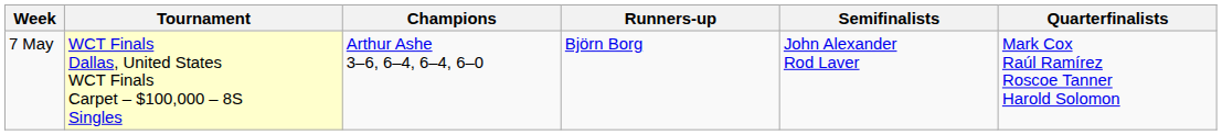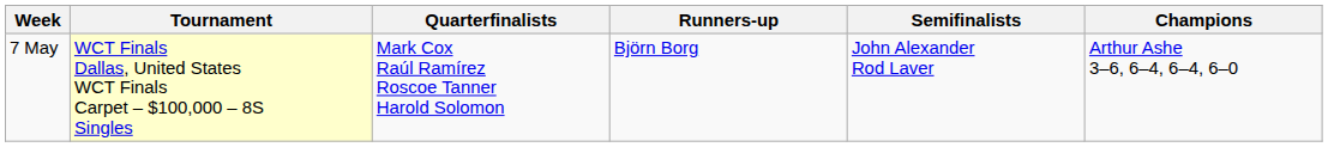columns swapped: Champions <-> Quarterfinalists
